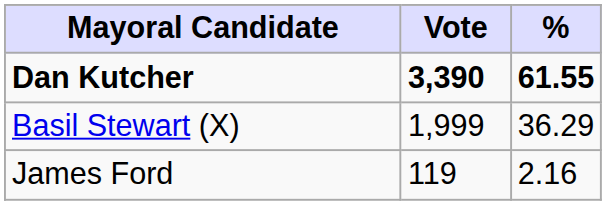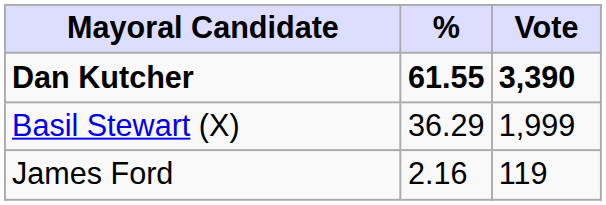columns swapped: Vote <-> %
